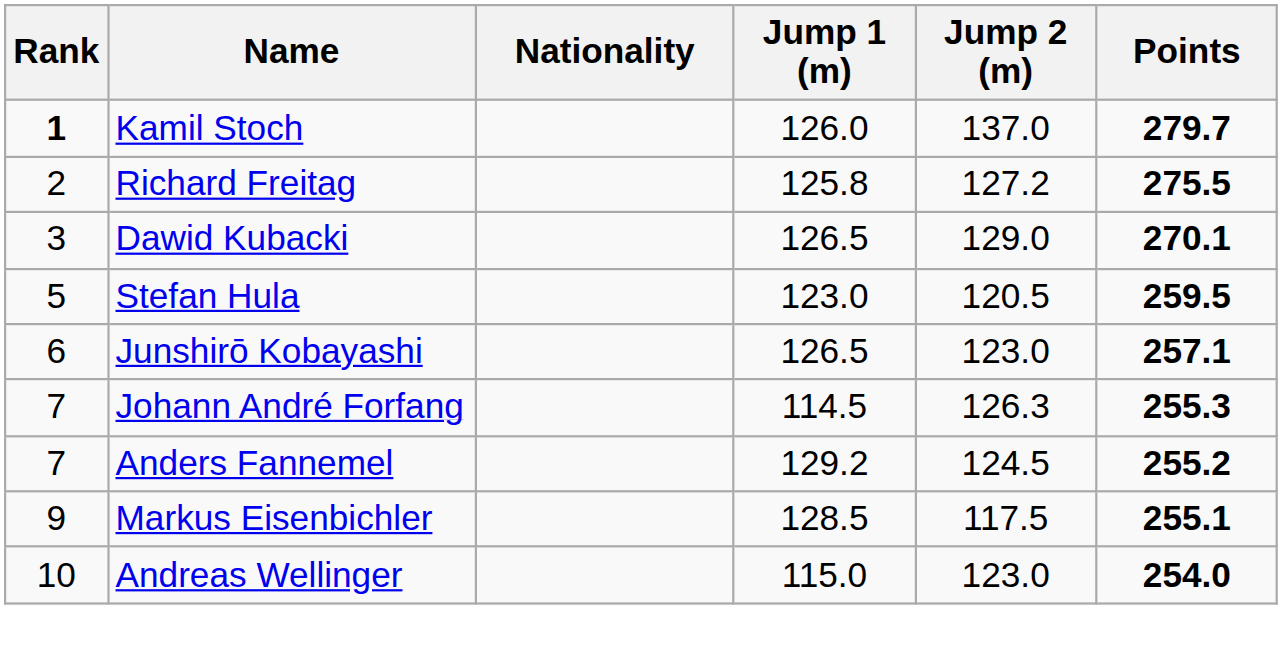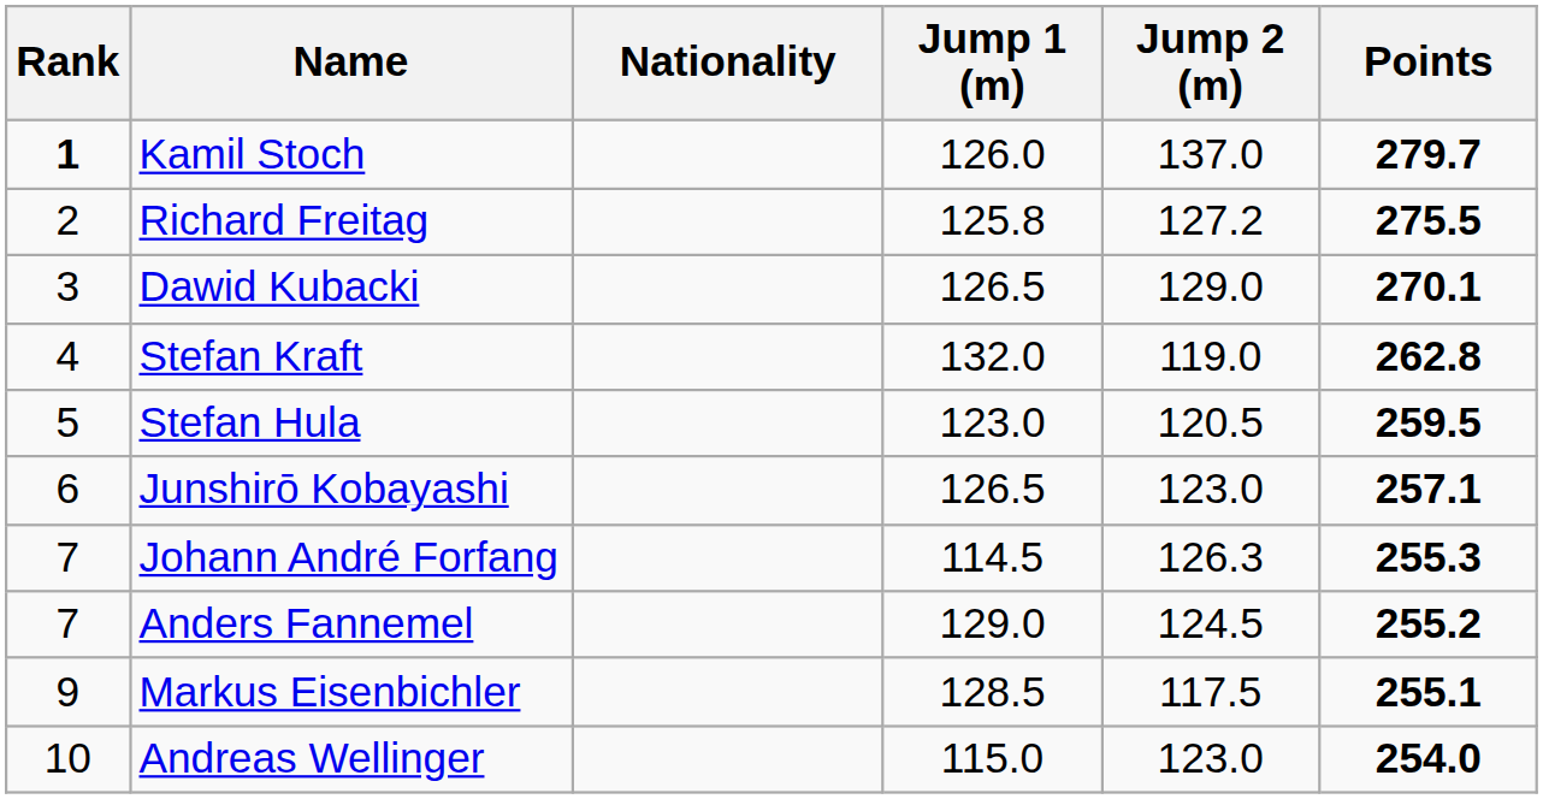+ row: 4 | Stefan Kraft | 132.0 | 119.0 | 262.8
Anders Fannemel | Jump 1 (m): 129.2 -> 129.0
